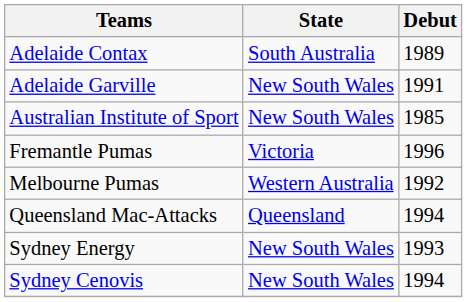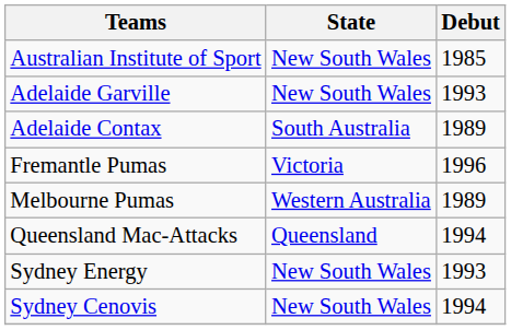rows swapped: Adelaide Contax <-> Australian Institute of Sport
Adelaide Garville | Debut: 1991 -> 1993
Melbourne Pumas | Debut: 1992 -> 1989
